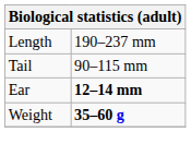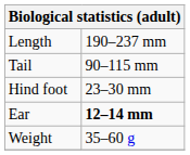+ row: Hind foot | 23–30 mm
Weight | column 2: bold -> normal
